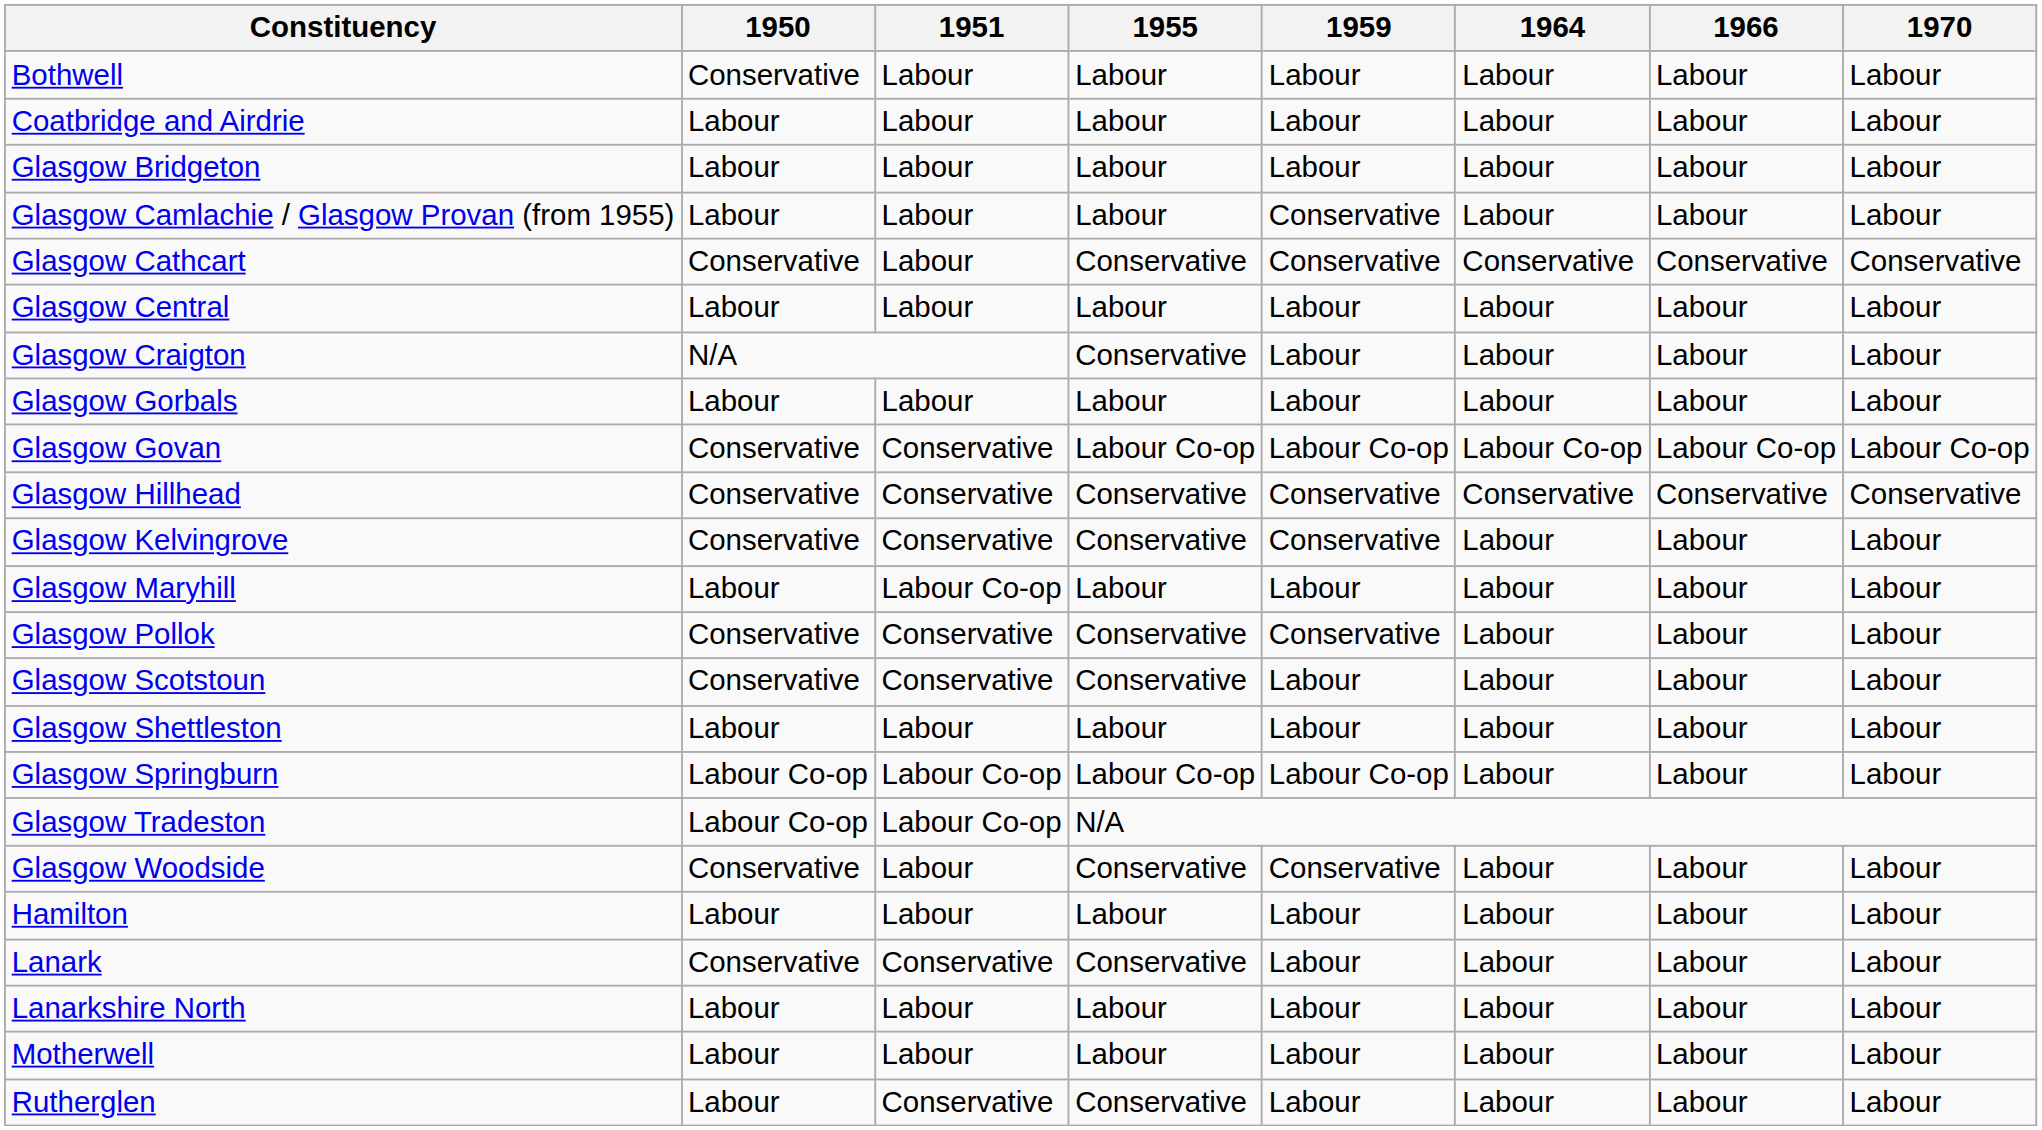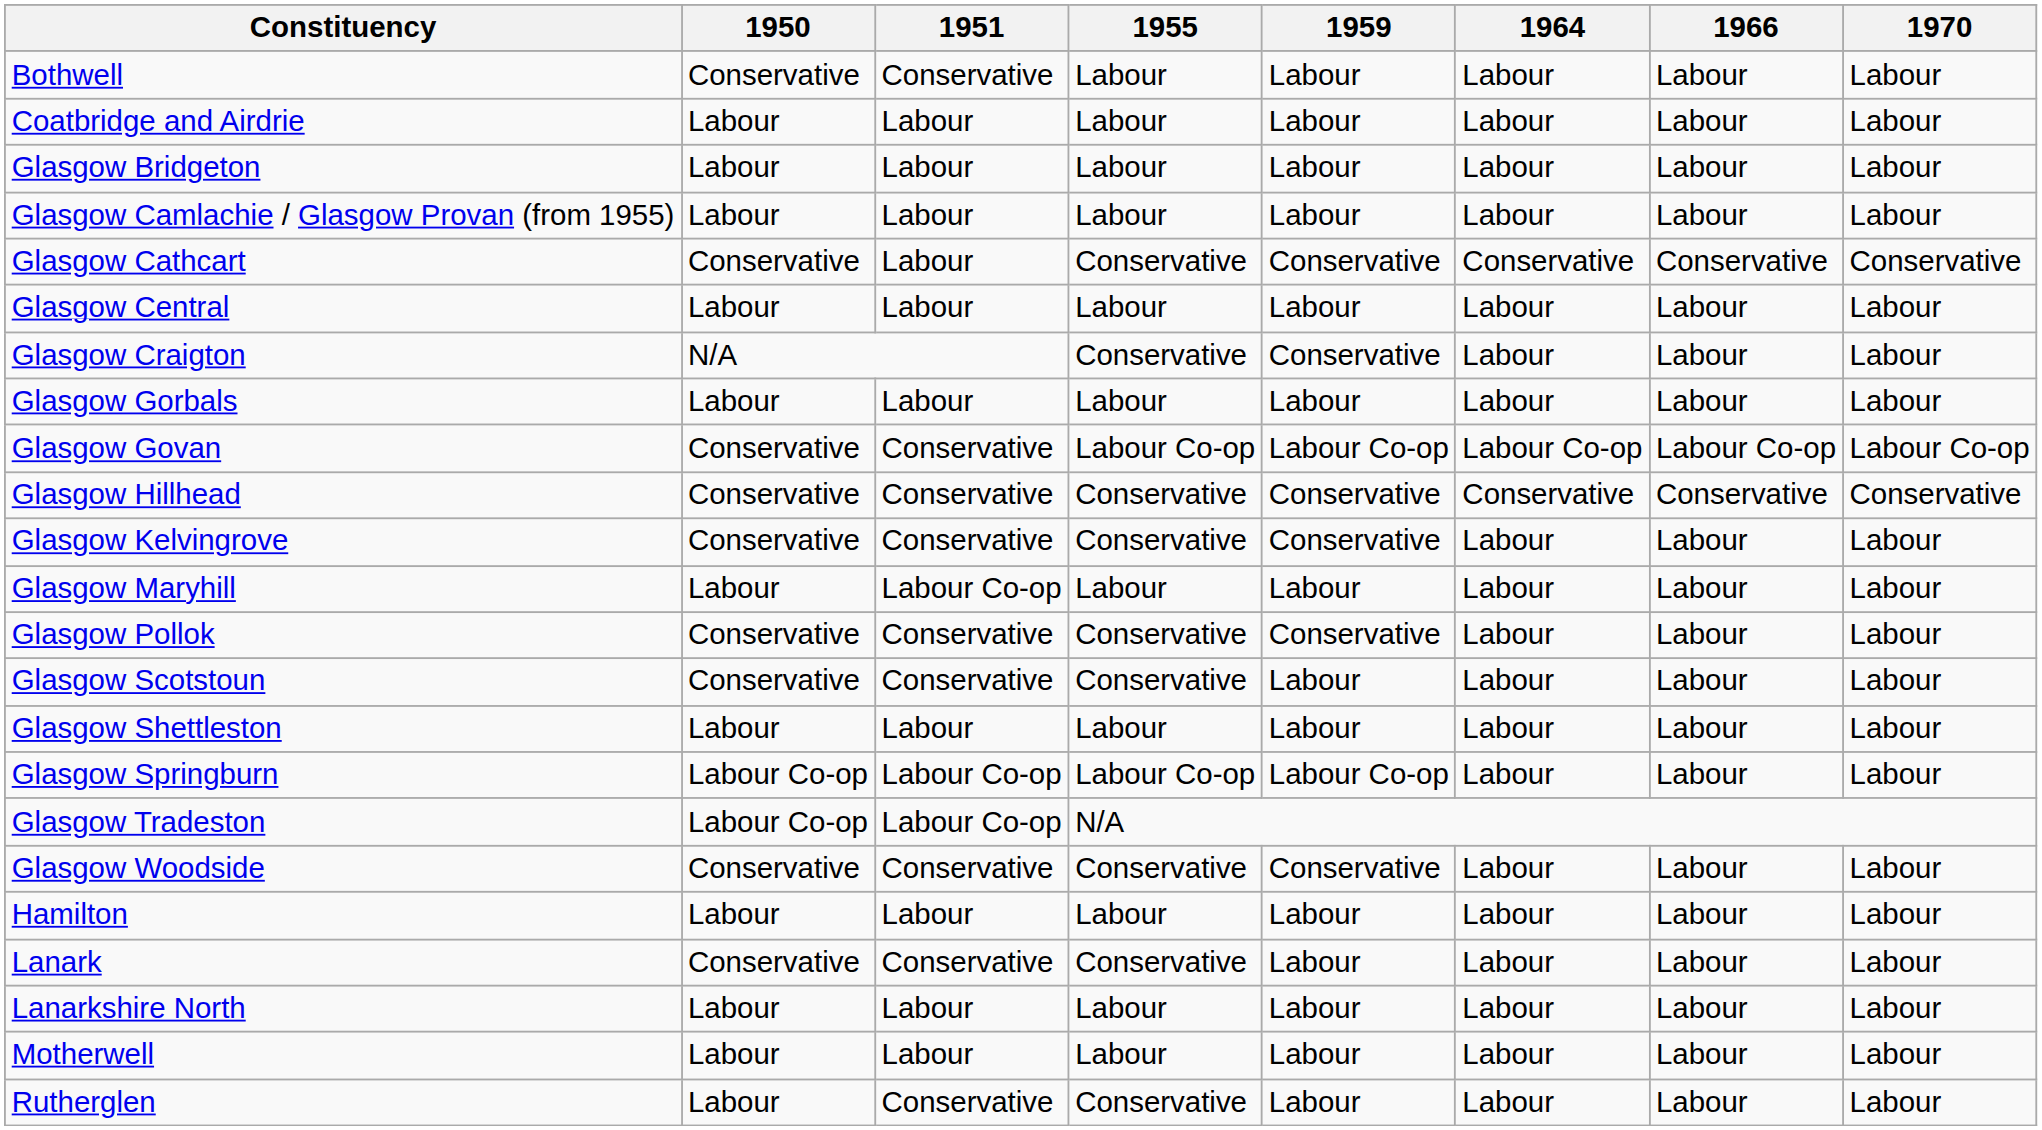Bothwell | 1951: Labour -> Conservative
Glasgow Camlachie / Glasgow Provan (from 1955) | 1959: Conservative -> Labour
Glasgow Craigton | 1959: Labour -> Conservative
Glasgow Woodside | 1951: Labour -> Conservative
